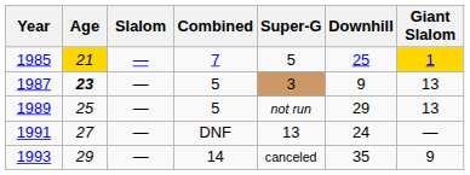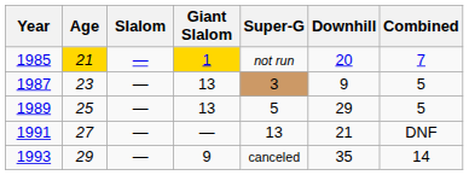columns swapped: Giant Slalom <-> Combined
1985 | Super-G: 5 -> not run
1985 | Downhill: 25 -> 20
1987 | Age: bold -> normal
1989 | Super-G: not run -> 5
1991 | Downhill: 24 -> 21
